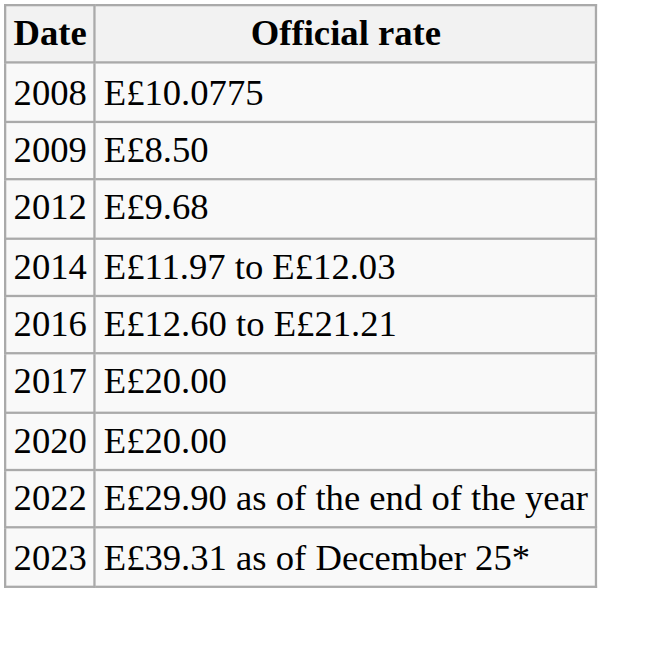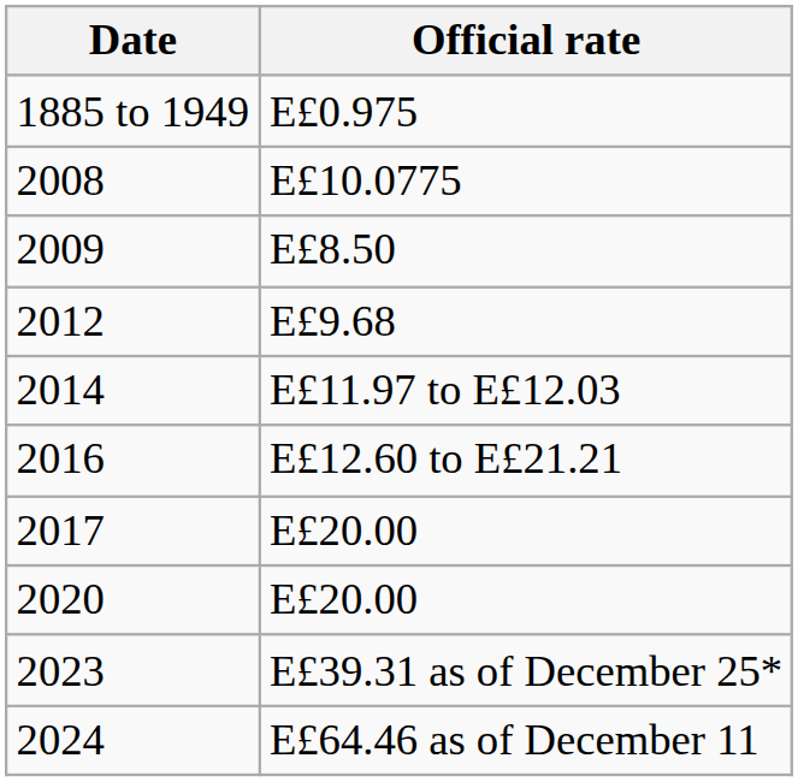+ row: 1885 to 1949 | E£0.975
- row: 2022 | E£29.90 as of the end of the year
+ row: 2024 | E£64.46 as of December 11
